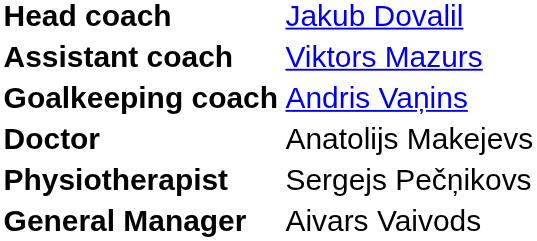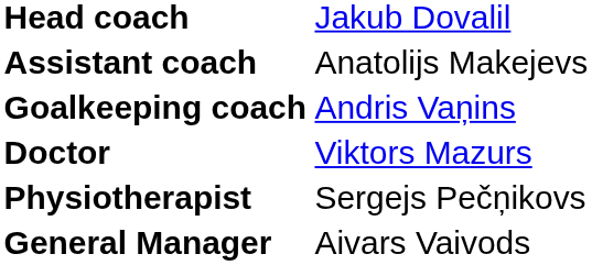Assistant coach | column 2: Viktors Mazurs -> Anatolijs Makejevs
Doctor | column 2: Anatolijs Makejevs -> Viktors Mazurs
